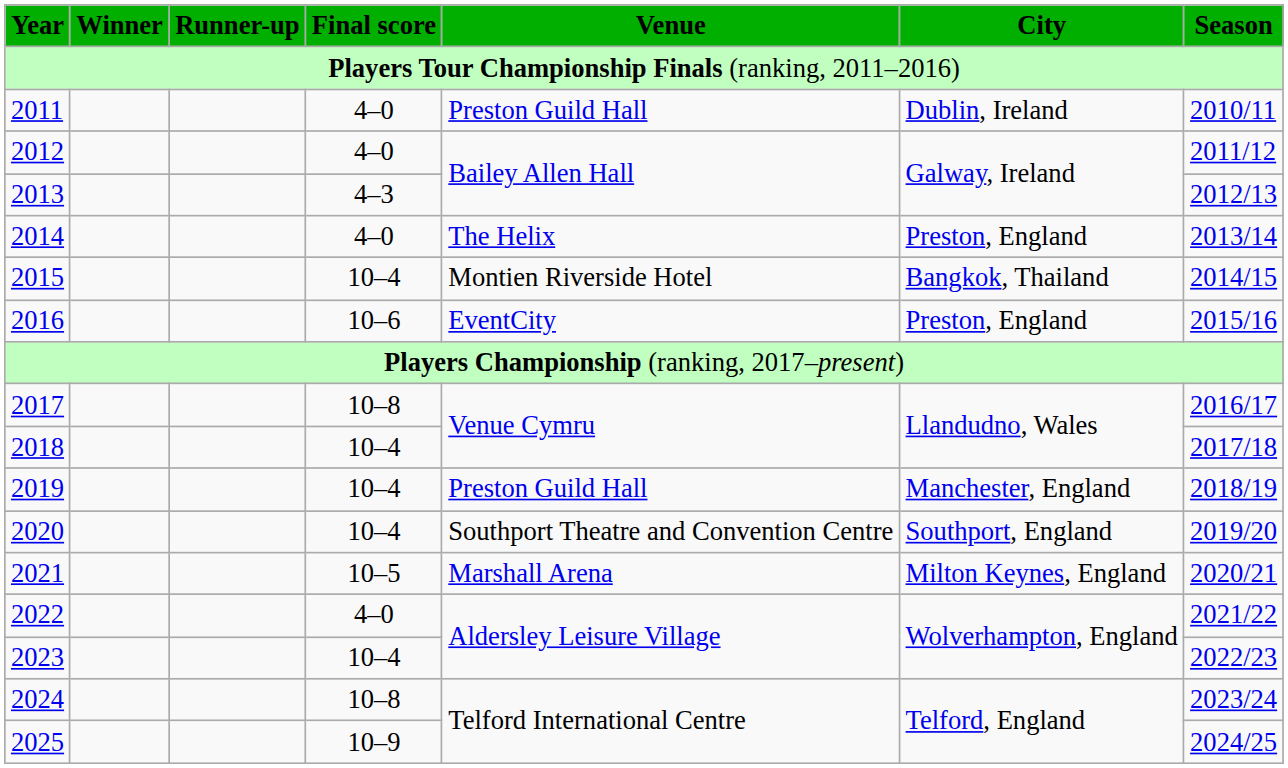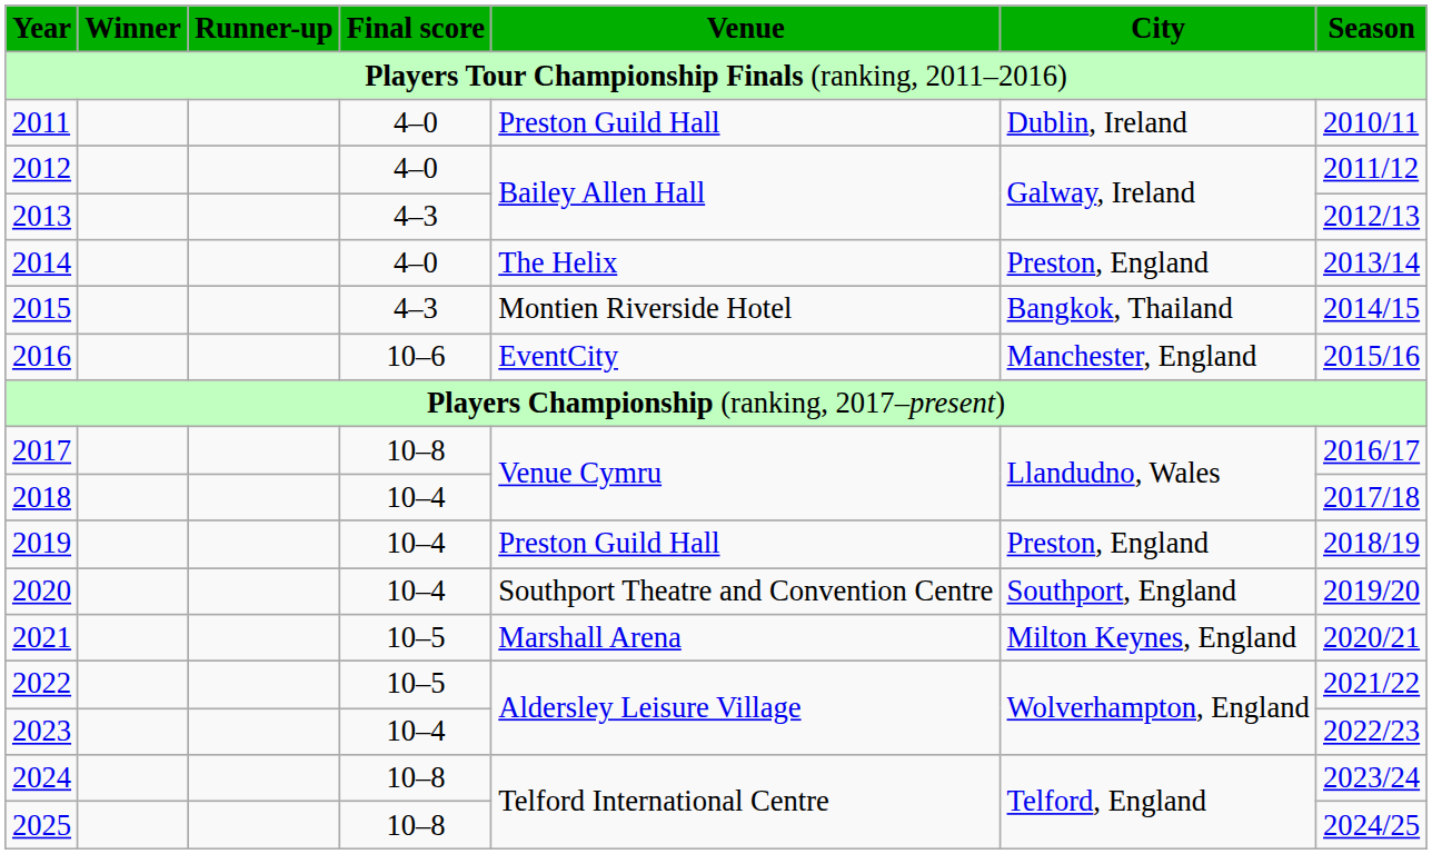2015 | Final score: 10–4 -> 4–3
2016 | City: Preston, England -> Manchester, England
2019 | City: Manchester, England -> Preston, England
2022 | Final score: 4–0 -> 10–5
2025 | Final score: 10–9 -> 10–8
